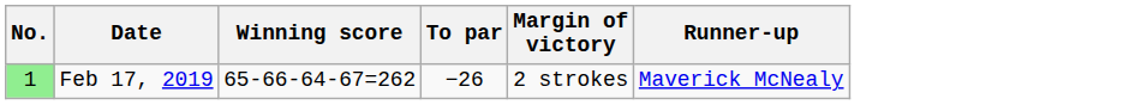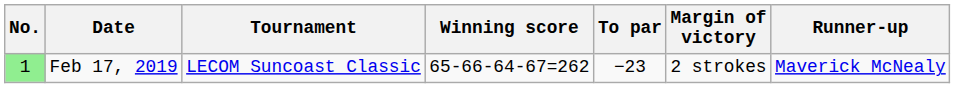+ column: Tournament | LECOM Suncoast Classic
Feb 17, 2019 | To par: −26 -> −23
